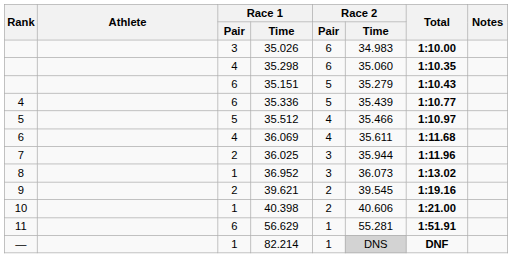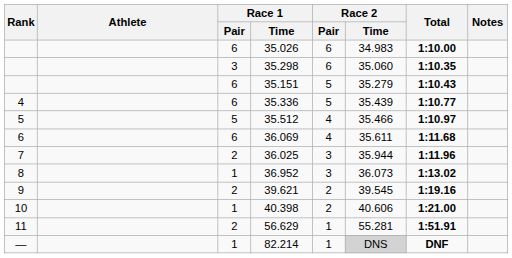35.026 | Race 1 / Pair: 3 -> 6
35.298 | Race 1 / Pair: 4 -> 3
36.069 | Race 1 / Pair: 4 -> 6
56.629 | Race 1 / Pair: 6 -> 2
